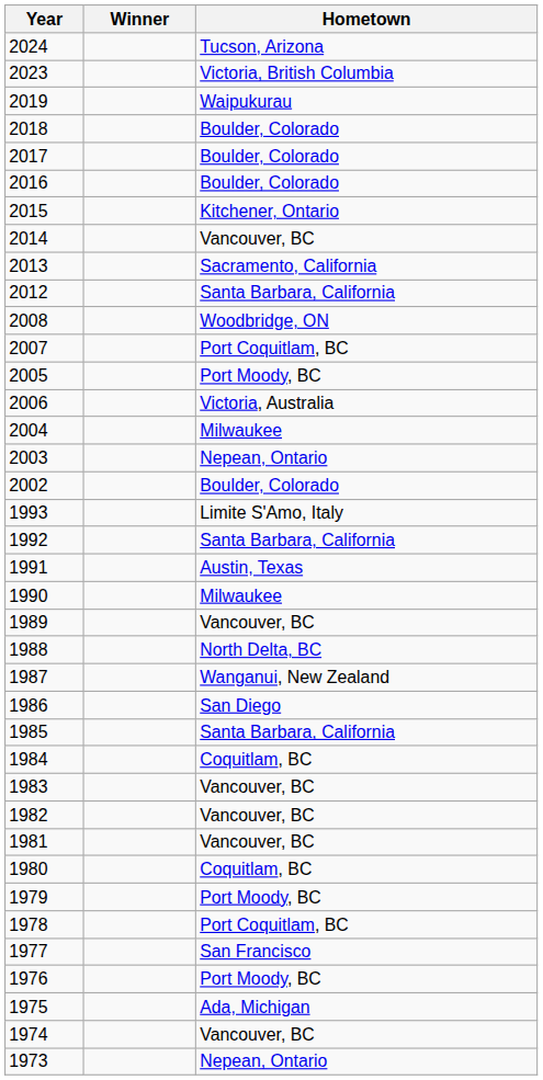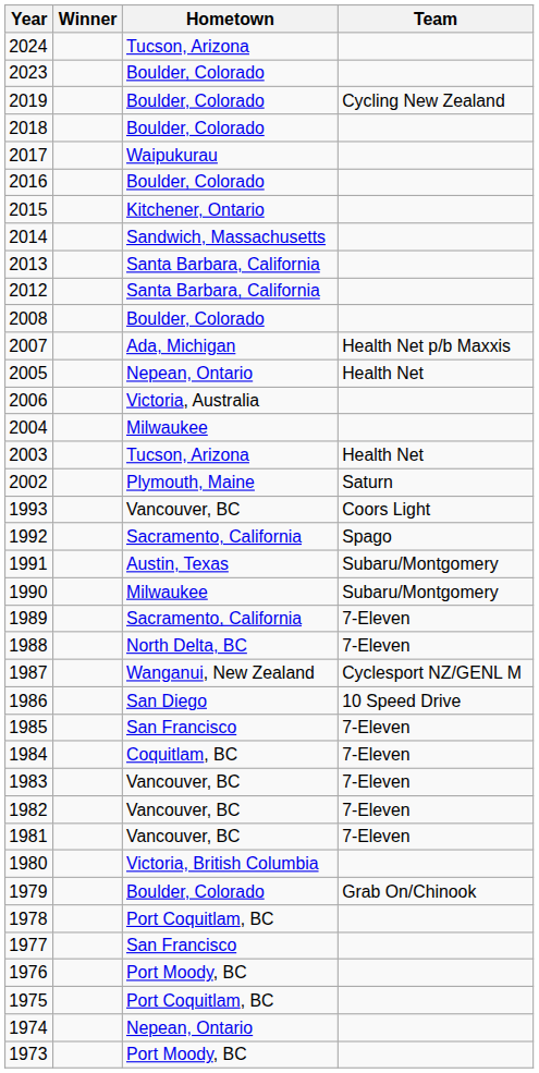+ column: Team | Cycling New Zealand | Health Net p/b Maxxis | Health Net | Health Net | Saturn | Coors Light | Spago | Subaru/Montgomery | Subaru/Montgomery | 7-Eleven | 7-Eleven | Cyclesport NZ/GENL M | 10 Speed Drive | 7-Eleven | 7-Eleven | 7-Eleven | 7-Eleven | 7-Eleven | Grab On/Chinook
2023 | Hometown: Victoria, British Columbia -> Boulder, Colorado
2019 | Hometown: Waipukurau -> Boulder, Colorado
2017 | Hometown: Boulder, Colorado -> Waipukurau
2014 | Hometown: Vancouver, BC -> Sandwich, Massachusetts
2013 | Hometown: Sacramento, California -> Santa Barbara, California
2008 | Hometown: Woodbridge, ON -> Boulder, Colorado
2007 | Hometown: Port Coquitlam, BC -> Ada, Michigan
2005 | Hometown: Port Moody, BC -> Nepean, Ontario
2003 | Hometown: Nepean, Ontario -> Tucson, Arizona
2002 | Hometown: Boulder, Colorado -> Plymouth, Maine
1993 | Hometown: Limite S'Amo, Italy -> Vancouver, BC
1992 | Hometown: Santa Barbara, California -> Sacramento, California
1989 | Hometown: Vancouver, BC -> Sacramento, California
1985 | Hometown: Santa Barbara, California -> San Francisco
1980 | Hometown: Coquitlam, BC -> Victoria, British Columbia
1979 | Hometown: Port Moody, BC -> Boulder, Colorado
1975 | Hometown: Ada, Michigan -> Port Coquitlam, BC
1974 | Hometown: Vancouver, BC -> Nepean, Ontario
1973 | Hometown: Nepean, Ontario -> Port Moody, BC
